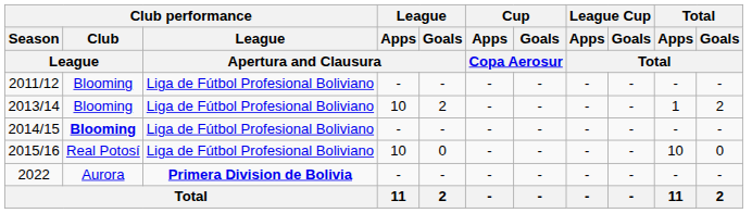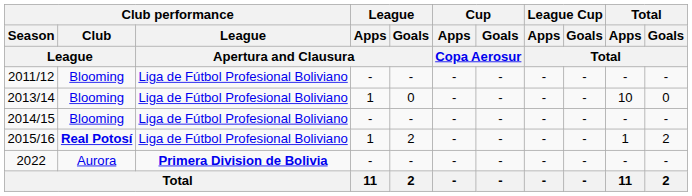2013/14 | League / Apps / Apertura and Clausura: 10 -> 1
2013/14 | League / Goals / Apertura and Clausura: 2 -> 0
2013/14 | Total / Apps / Total: 1 -> 10
2013/14 | Total / Goals / Total: 2 -> 0
2014/15 | Club performance / Club / League: bold -> normal
2015/16 | Club performance / Club / League: normal -> bold
2015/16 | League / Apps / Apertura and Clausura: 10 -> 1
2015/16 | League / Goals / Apertura and Clausura: 0 -> 2
2015/16 | Total / Apps / Total: 10 -> 1
2015/16 | Total / Goals / Total: 0 -> 2
